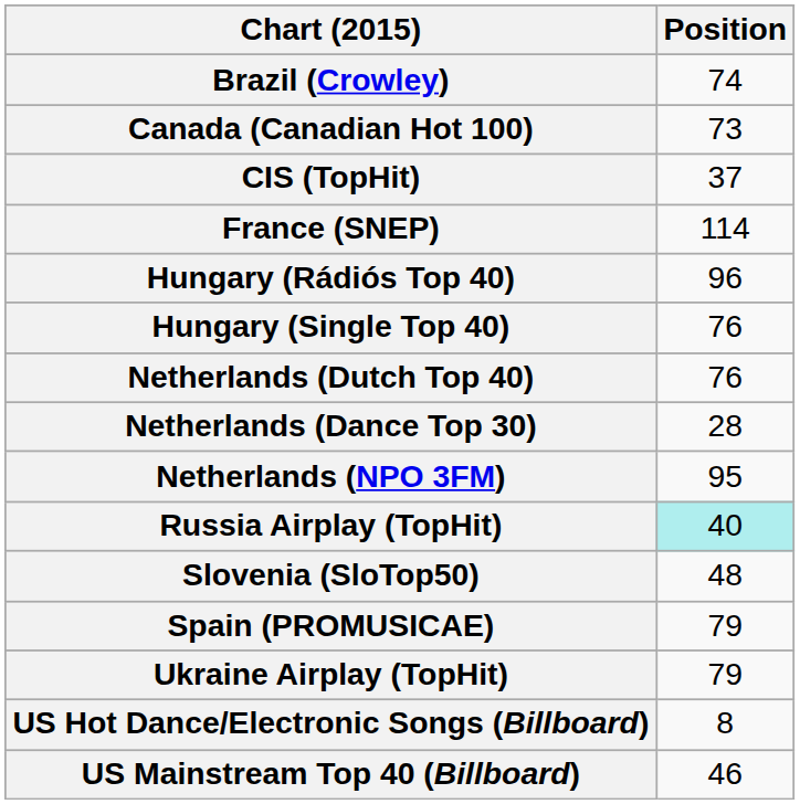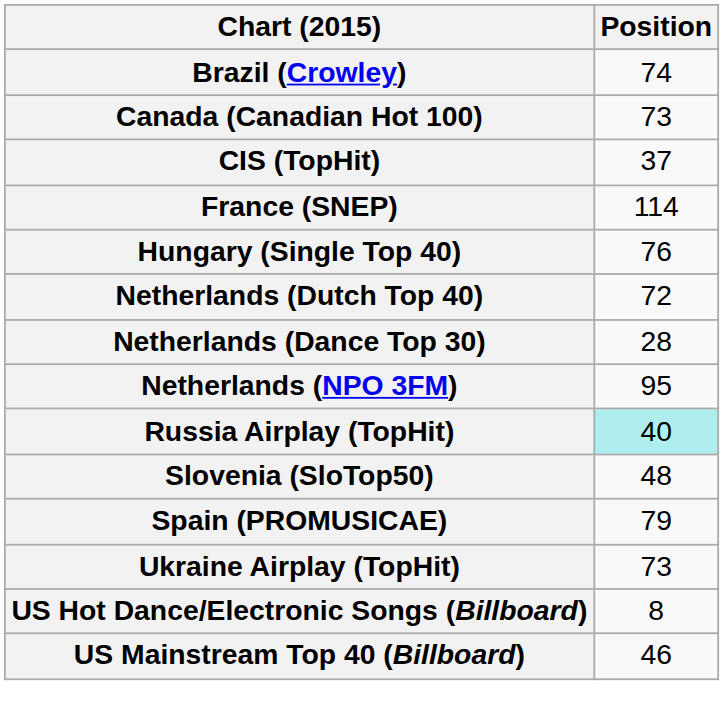- row: Hungary (Rádiós Top 40) | 96
Netherlands (Dutch Top 40) | Position: 76 -> 72
Ukraine Airplay (TopHit) | Position: 79 -> 73
